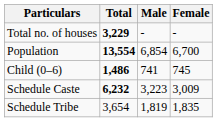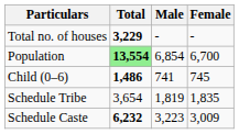Population | Total: no background -> lightgreen background
rows swapped: Schedule Caste <-> Schedule Tribe
